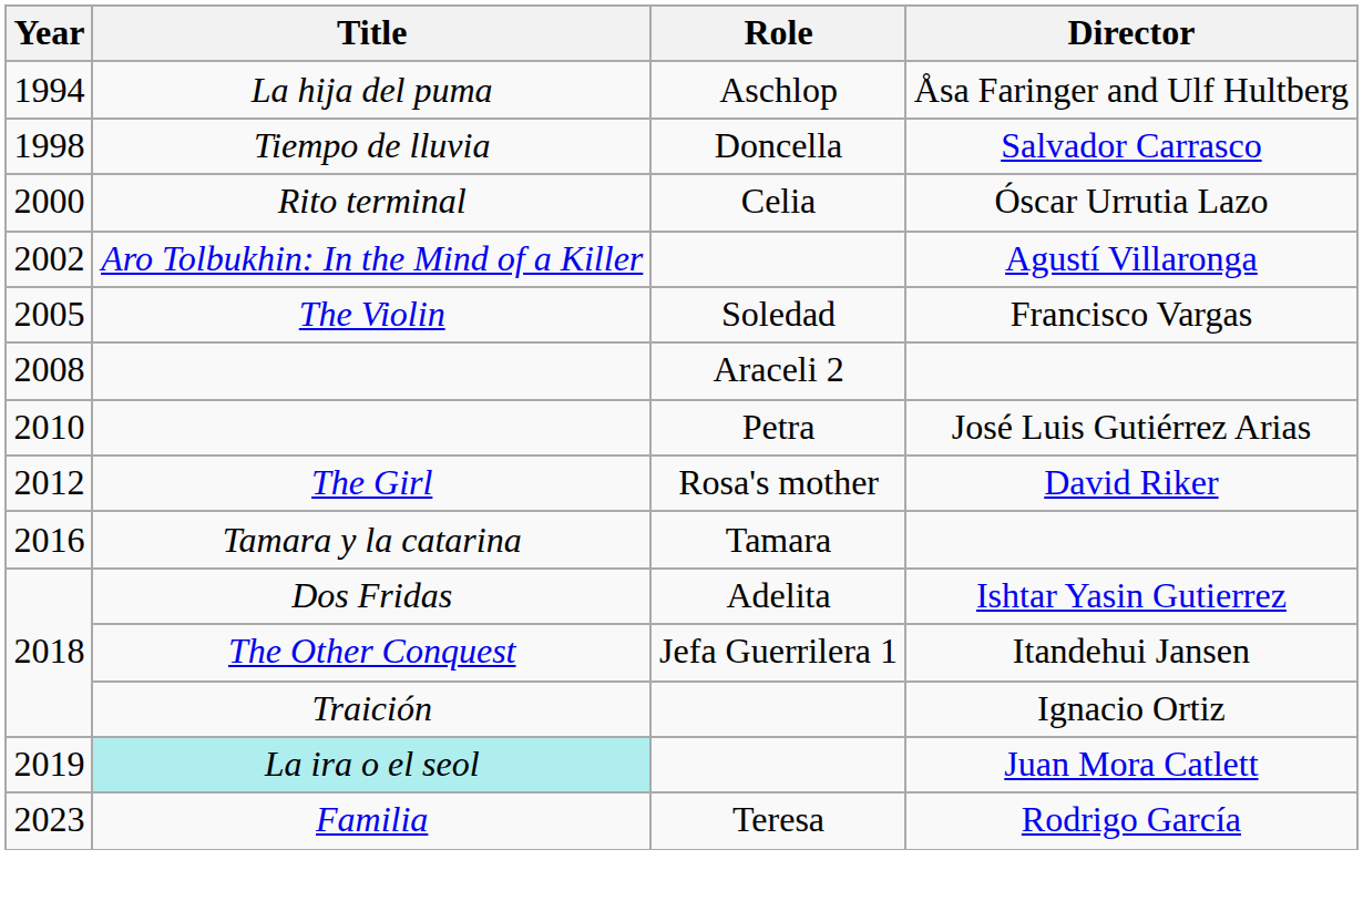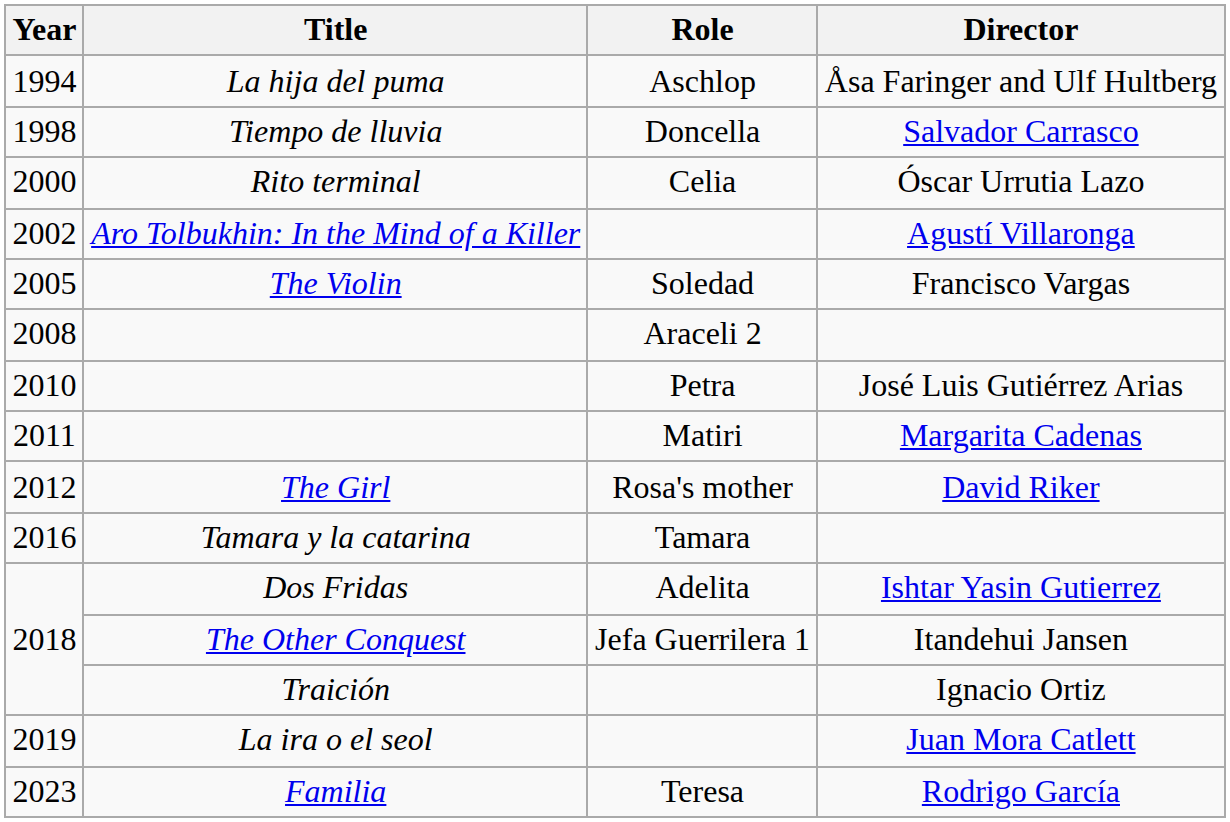+ row: 2011 | Matiri | Margarita Cadenas
Juan Mora Catlett | Title: paleturquoise background -> no background
